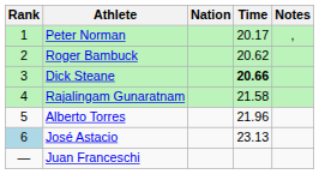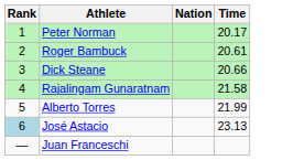- column: Notes | ,
Roger Bambuck | Time: 20.62 -> 20.61
Dick Steane | Time: bold -> normal
Alberto Torres | Time: 21.96 -> 21.99
